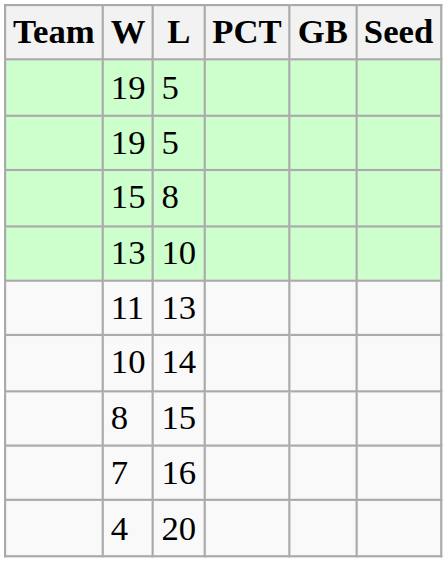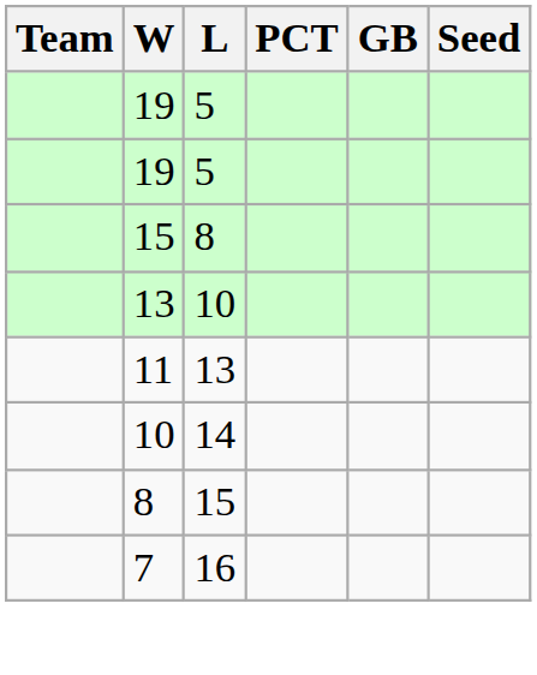- row: 4 | 20
